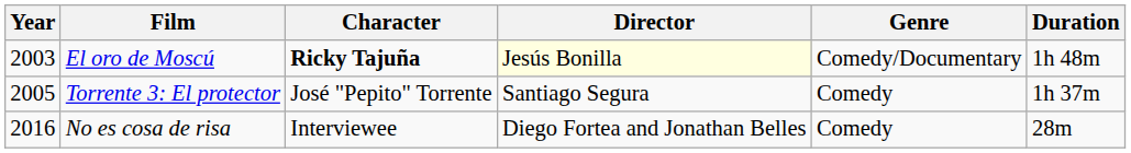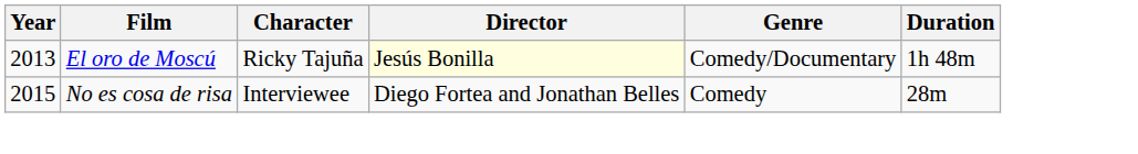El oro de Moscú | Year: 2003 -> 2013
El oro de Moscú | Character: bold -> normal
- row: 2005 | Torrente 3: El protector | José "Pepito" Torrente | Santiago Segura | Comedy | 1h 37m
No es cosa de risa | Year: 2016 -> 2015
